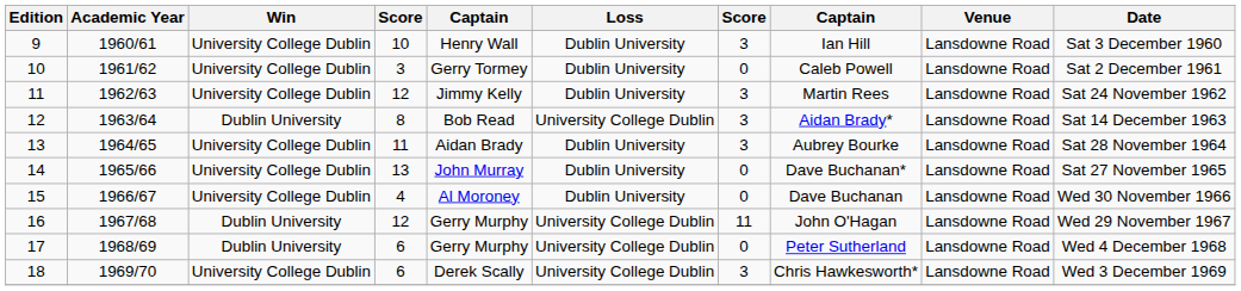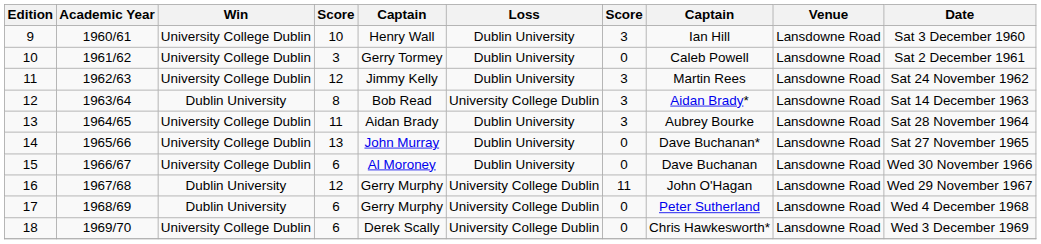15 | column 4: 4 -> 6
18 | column 7: 3 -> 0
